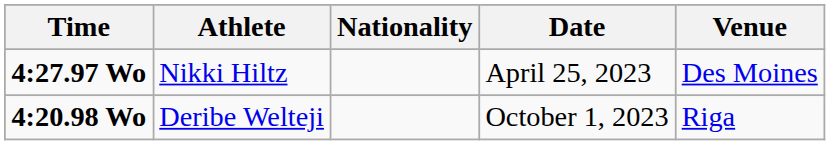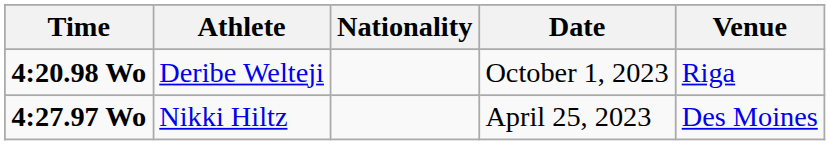rows swapped: 4:27.97 Wo <-> 4:20.98 Wo
